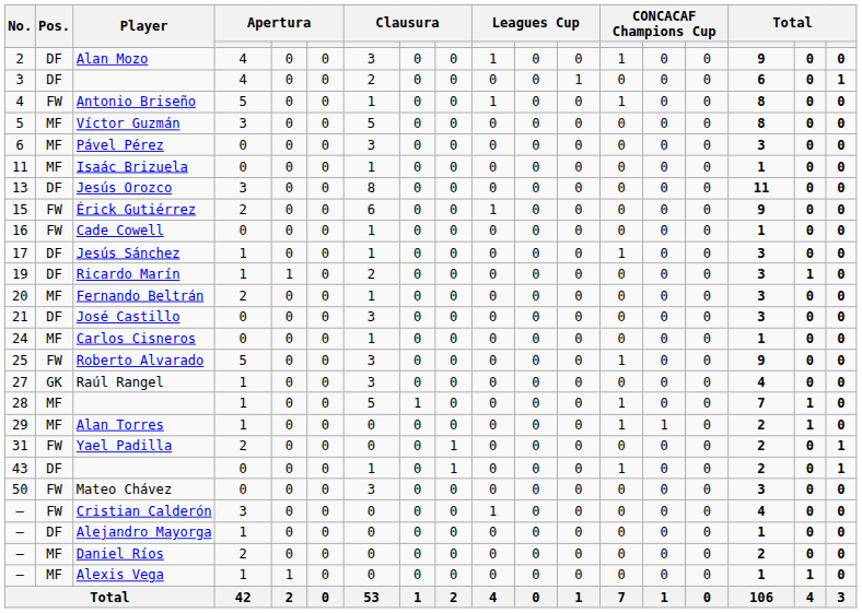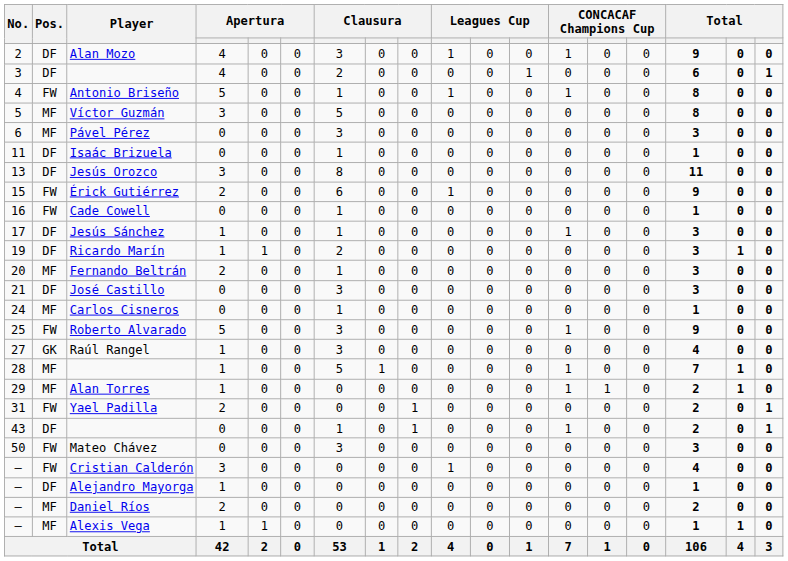Isaác Brizuela | Pos.: MF -> DF
